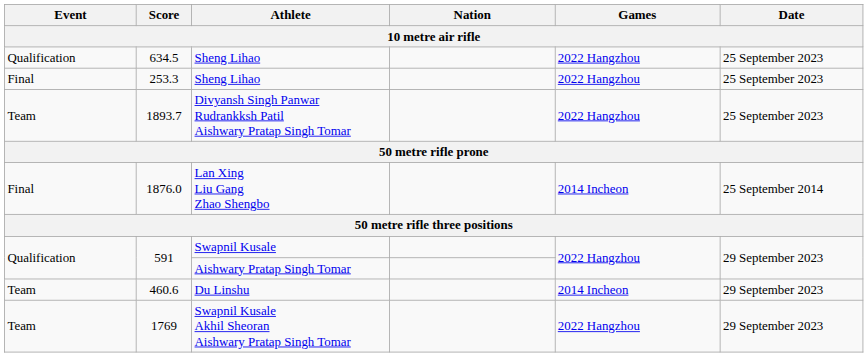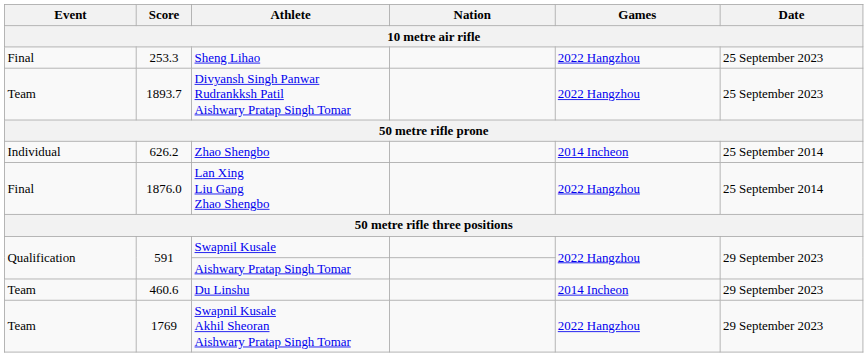- row: Qualification | 634.5 | Sheng Lihao | 2022 Hangzhou | 25 September 2023
+ row: Individual | 626.2 | Zhao Shengbo | 2014 Incheon | 25 September 2014
1876.0 | Games: 2014 Incheon -> 2022 Hangzhou
